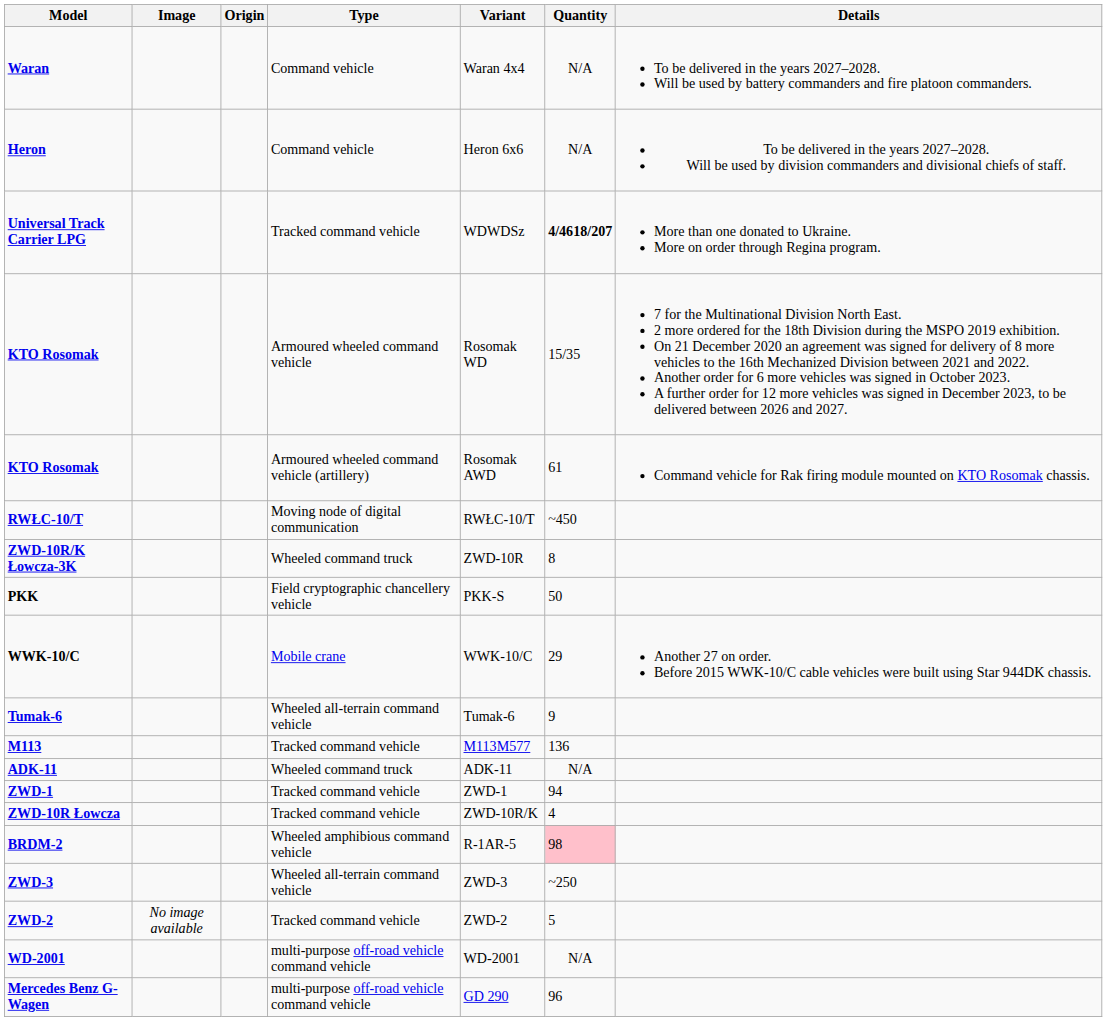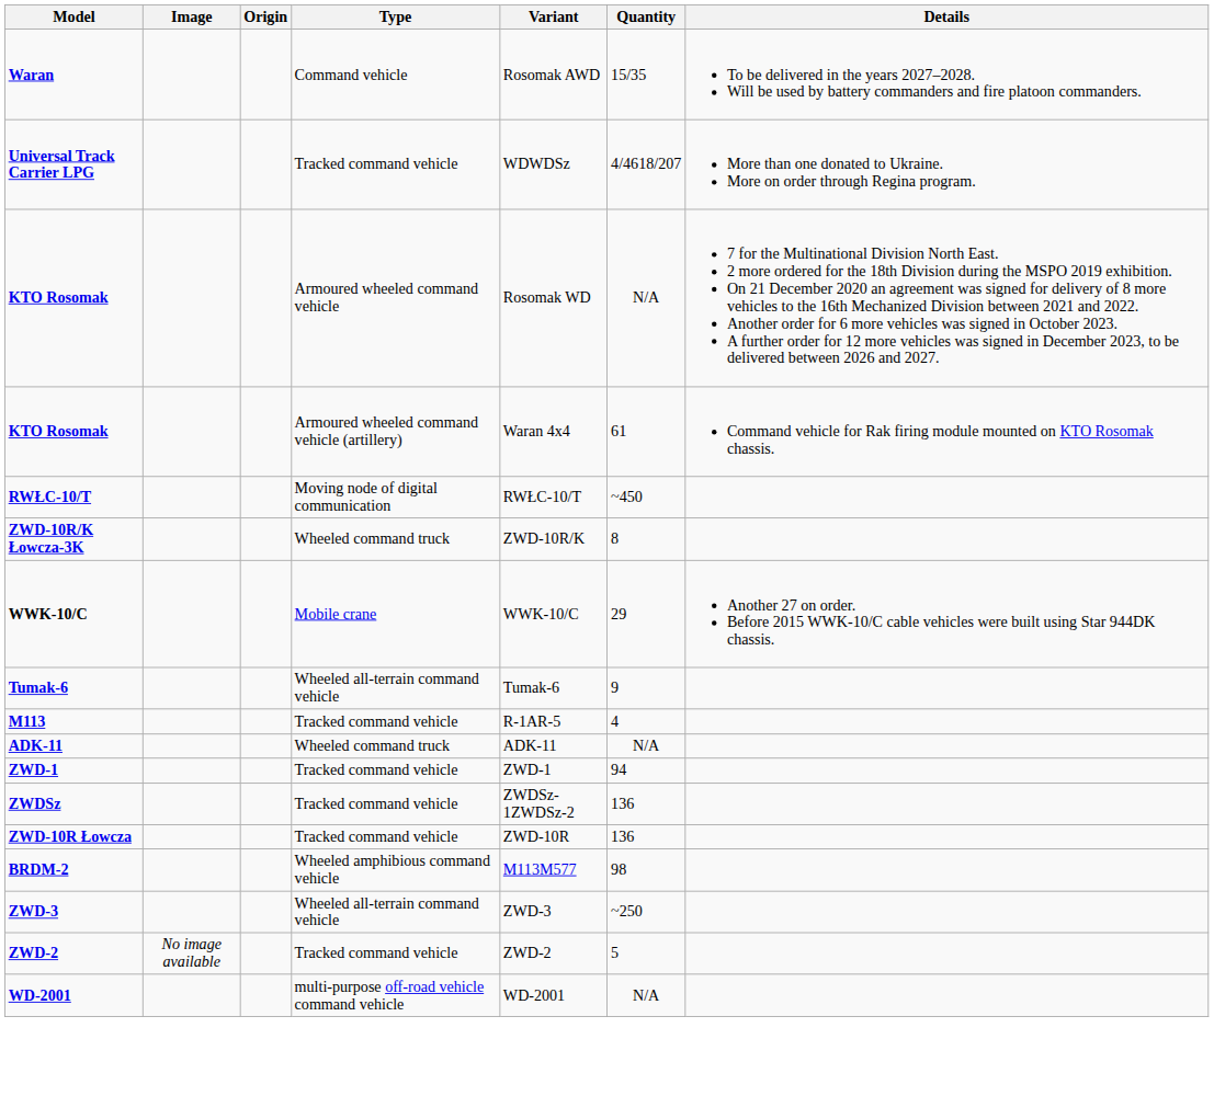Waran | Variant: Waran 4x4 -> Rosomak AWD
Waran | Quantity: N/A -> 15/35
- row: Heron | Command vehicle | Heron 6x6 | N/A | To be delivered in the years 2027–2028. Will be used by division commanders and divisional chiefs of staff.
Universal Track Carrier LPG | Quantity: bold -> normal
KTO Rosomak / Armoured wheeled command vehicle | Quantity: 15/35 -> N/A
KTO Rosomak / Armoured wheeled command vehicle (artillery) | Variant: Rosomak AWD -> Waran 4x4
ZWD-10R/K Łowcza-3K | Variant: ZWD-10R -> ZWD-10R/K
- row: PKK | Field cryptographic chancellery vehicle | PKK-S | 50
M113 | Variant: M113M577 -> R-1AR-5
M113 | Quantity: 136 -> 4
+ row: ZWDSz | Tracked command vehicle | ZWDSz-1ZWDSz-2 | 136
ZWD-10R Łowcza | Variant: ZWD-10R/K -> ZWD-10R
ZWD-10R Łowcza | Quantity: 4 -> 136
BRDM-2 | Variant: R-1AR-5 -> M113M577
BRDM-2 | Quantity: pink background -> no background
- row: Mercedes Benz G-Wagen | multi-purpose off-road vehicle command vehicle | GD 290 | 96
